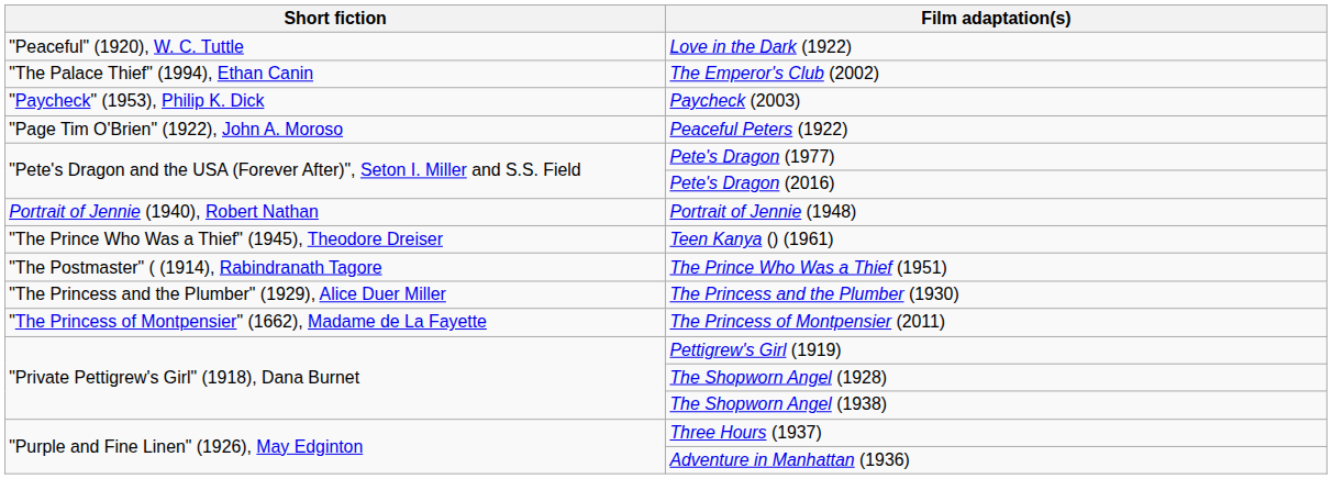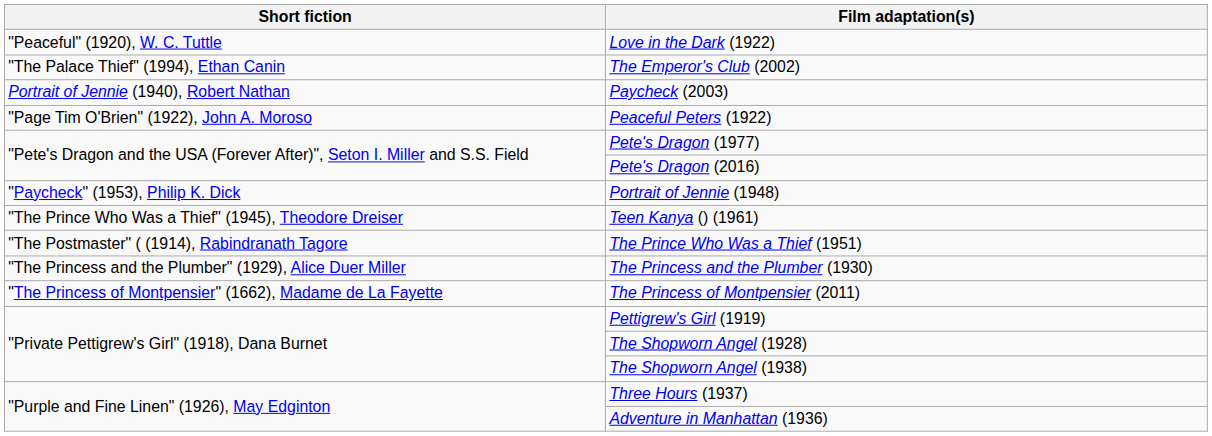Paycheck (2003) | Short fiction: "Paycheck" (1953), Philip K. Dick -> Portrait of Jennie (1940), Robert Nathan
Portrait of Jennie (1948) | Short fiction: Portrait of Jennie (1940), Robert Nathan -> "Paycheck" (1953), Philip K. Dick
